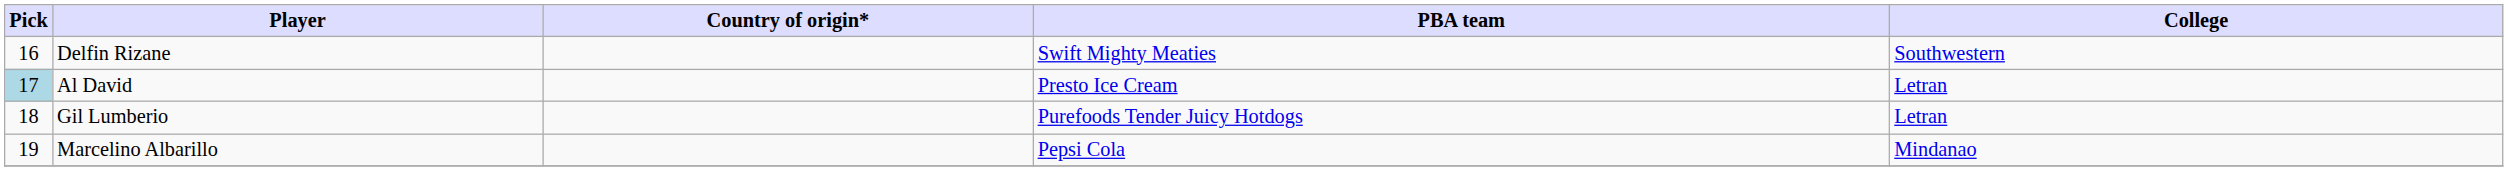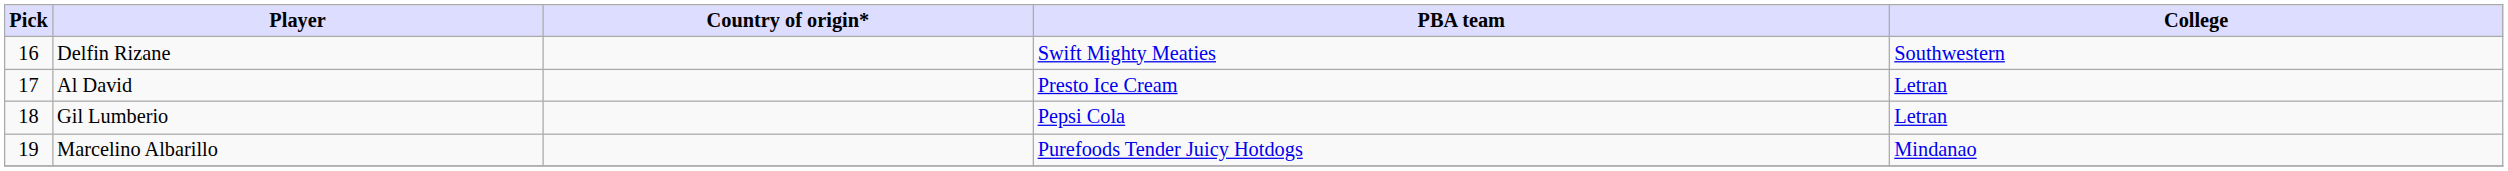Al David | Pick: lightblue background -> no background
Gil Lumberio | PBA team: Purefoods Tender Juicy Hotdogs -> Pepsi Cola
Marcelino Albarillo | PBA team: Pepsi Cola -> Purefoods Tender Juicy Hotdogs
